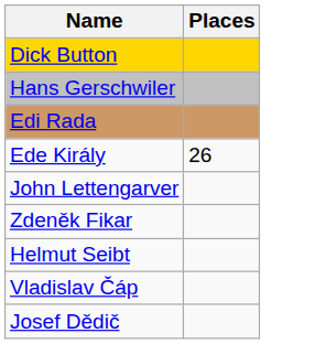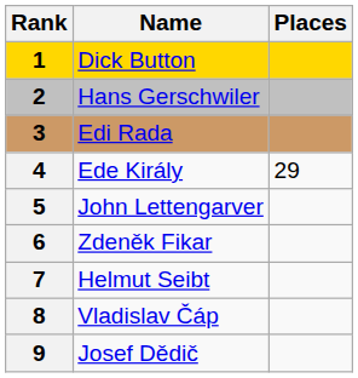+ column: Rank | 1 | 2 | 3 | 4 | 5 | 6 | 7 | 8 | 9
Ede Király | Places: 26 -> 29
